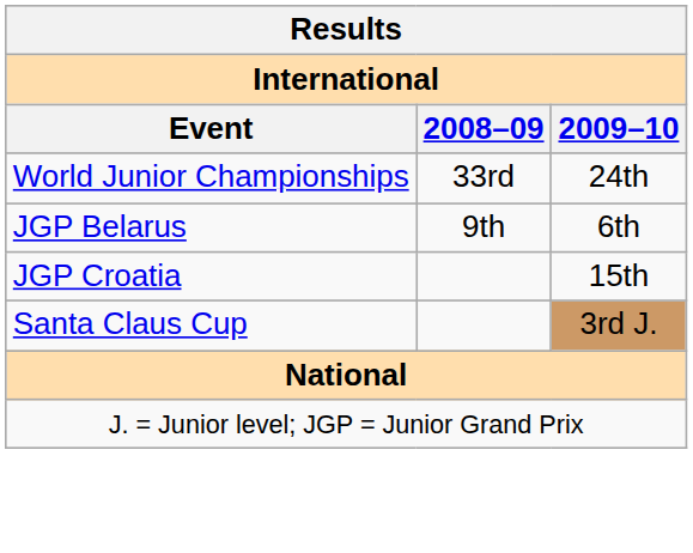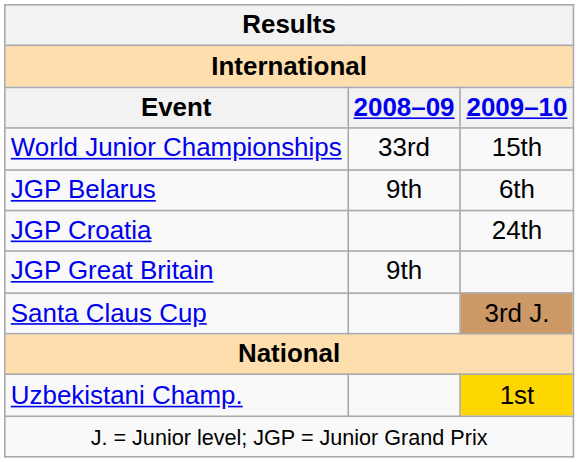World Junior Championships | 2009–10: 24th -> 15th
JGP Croatia | 2009–10: 15th -> 24th
+ row: JGP Great Britain | 9th
+ row: Uzbekistani Champ. | 1st
